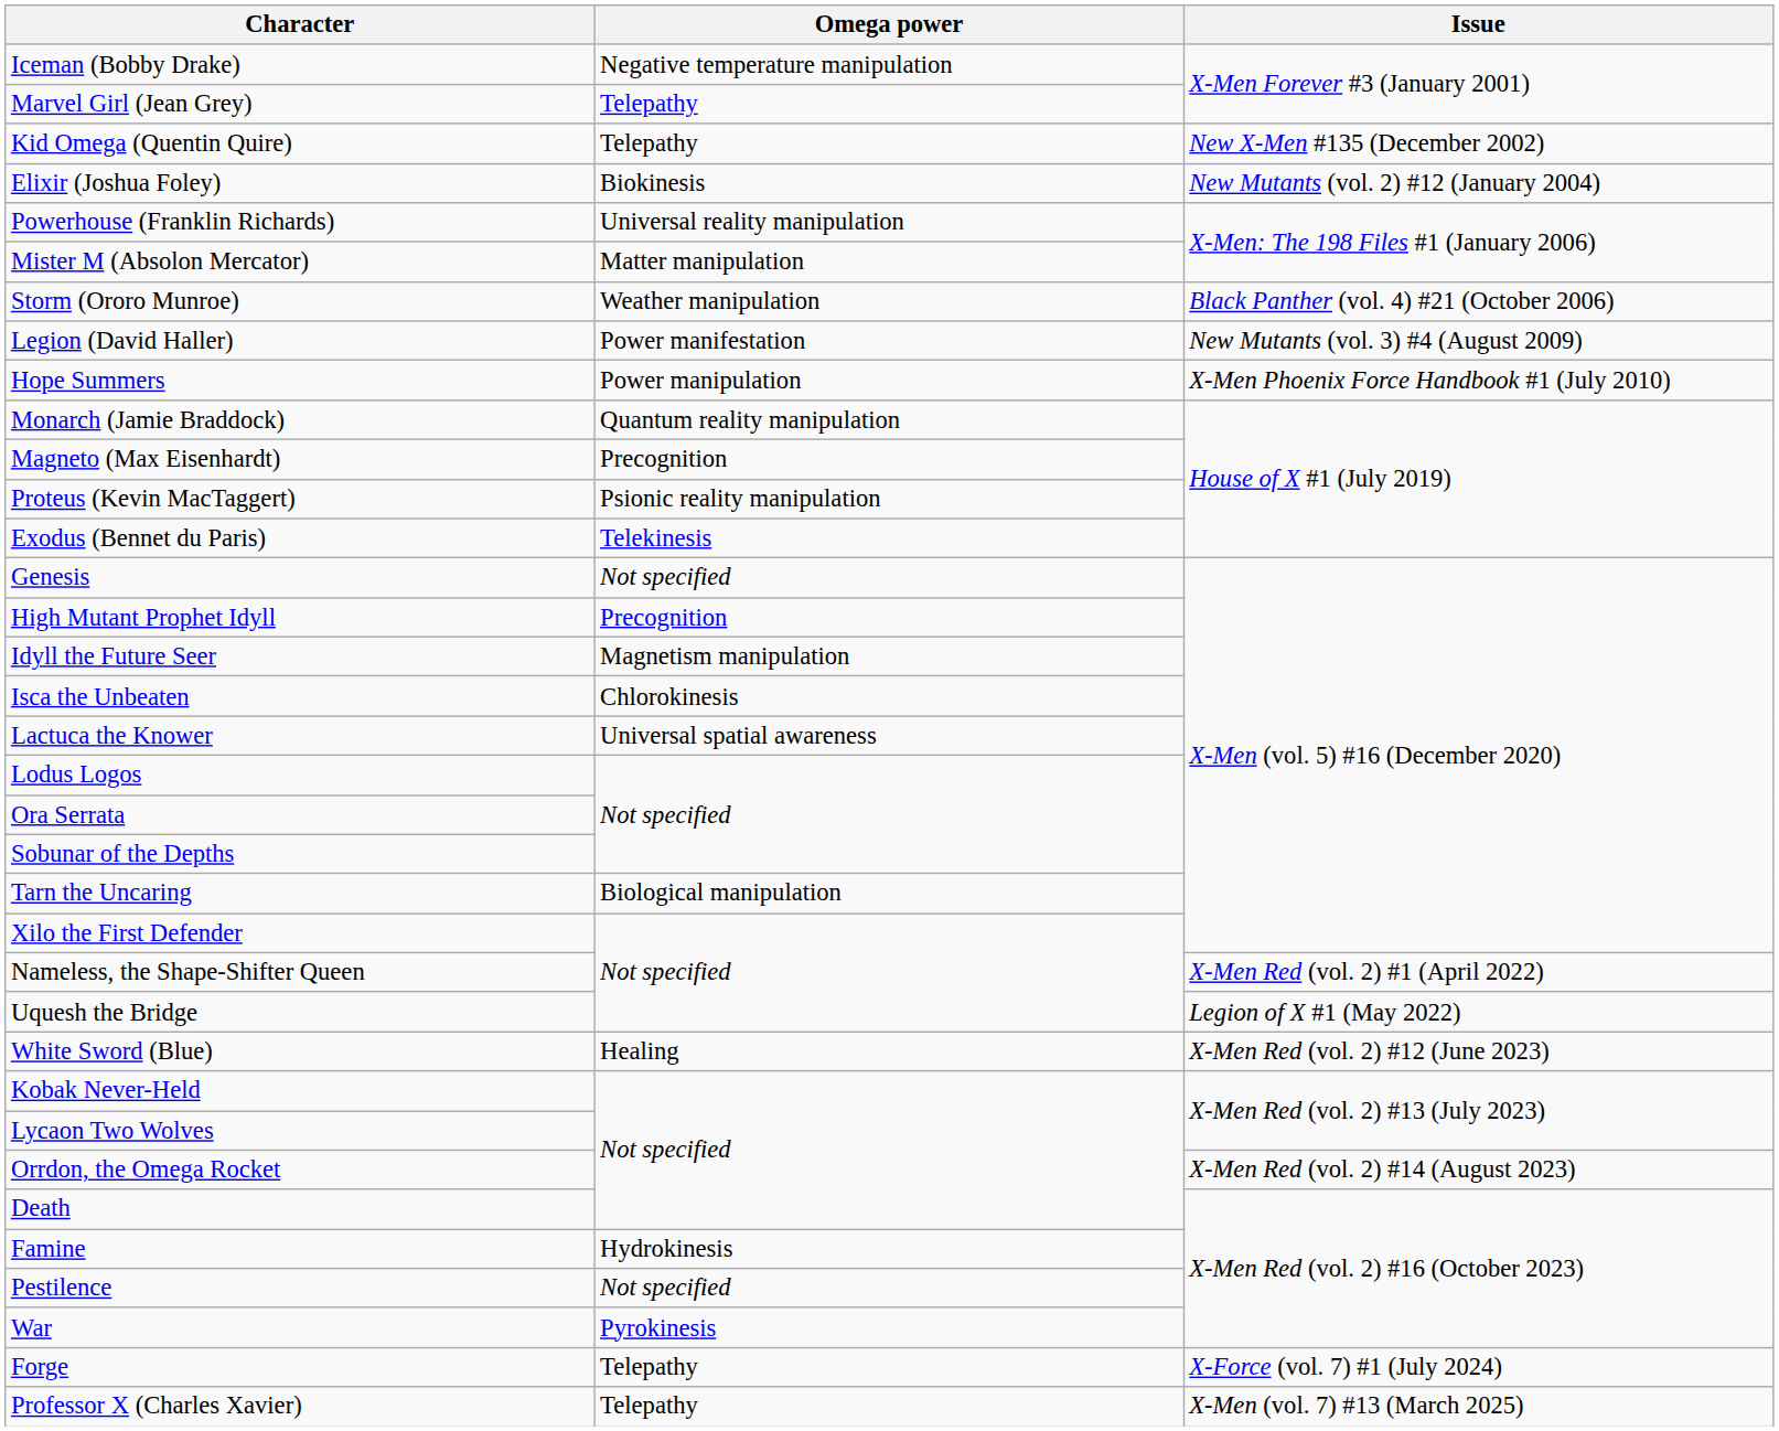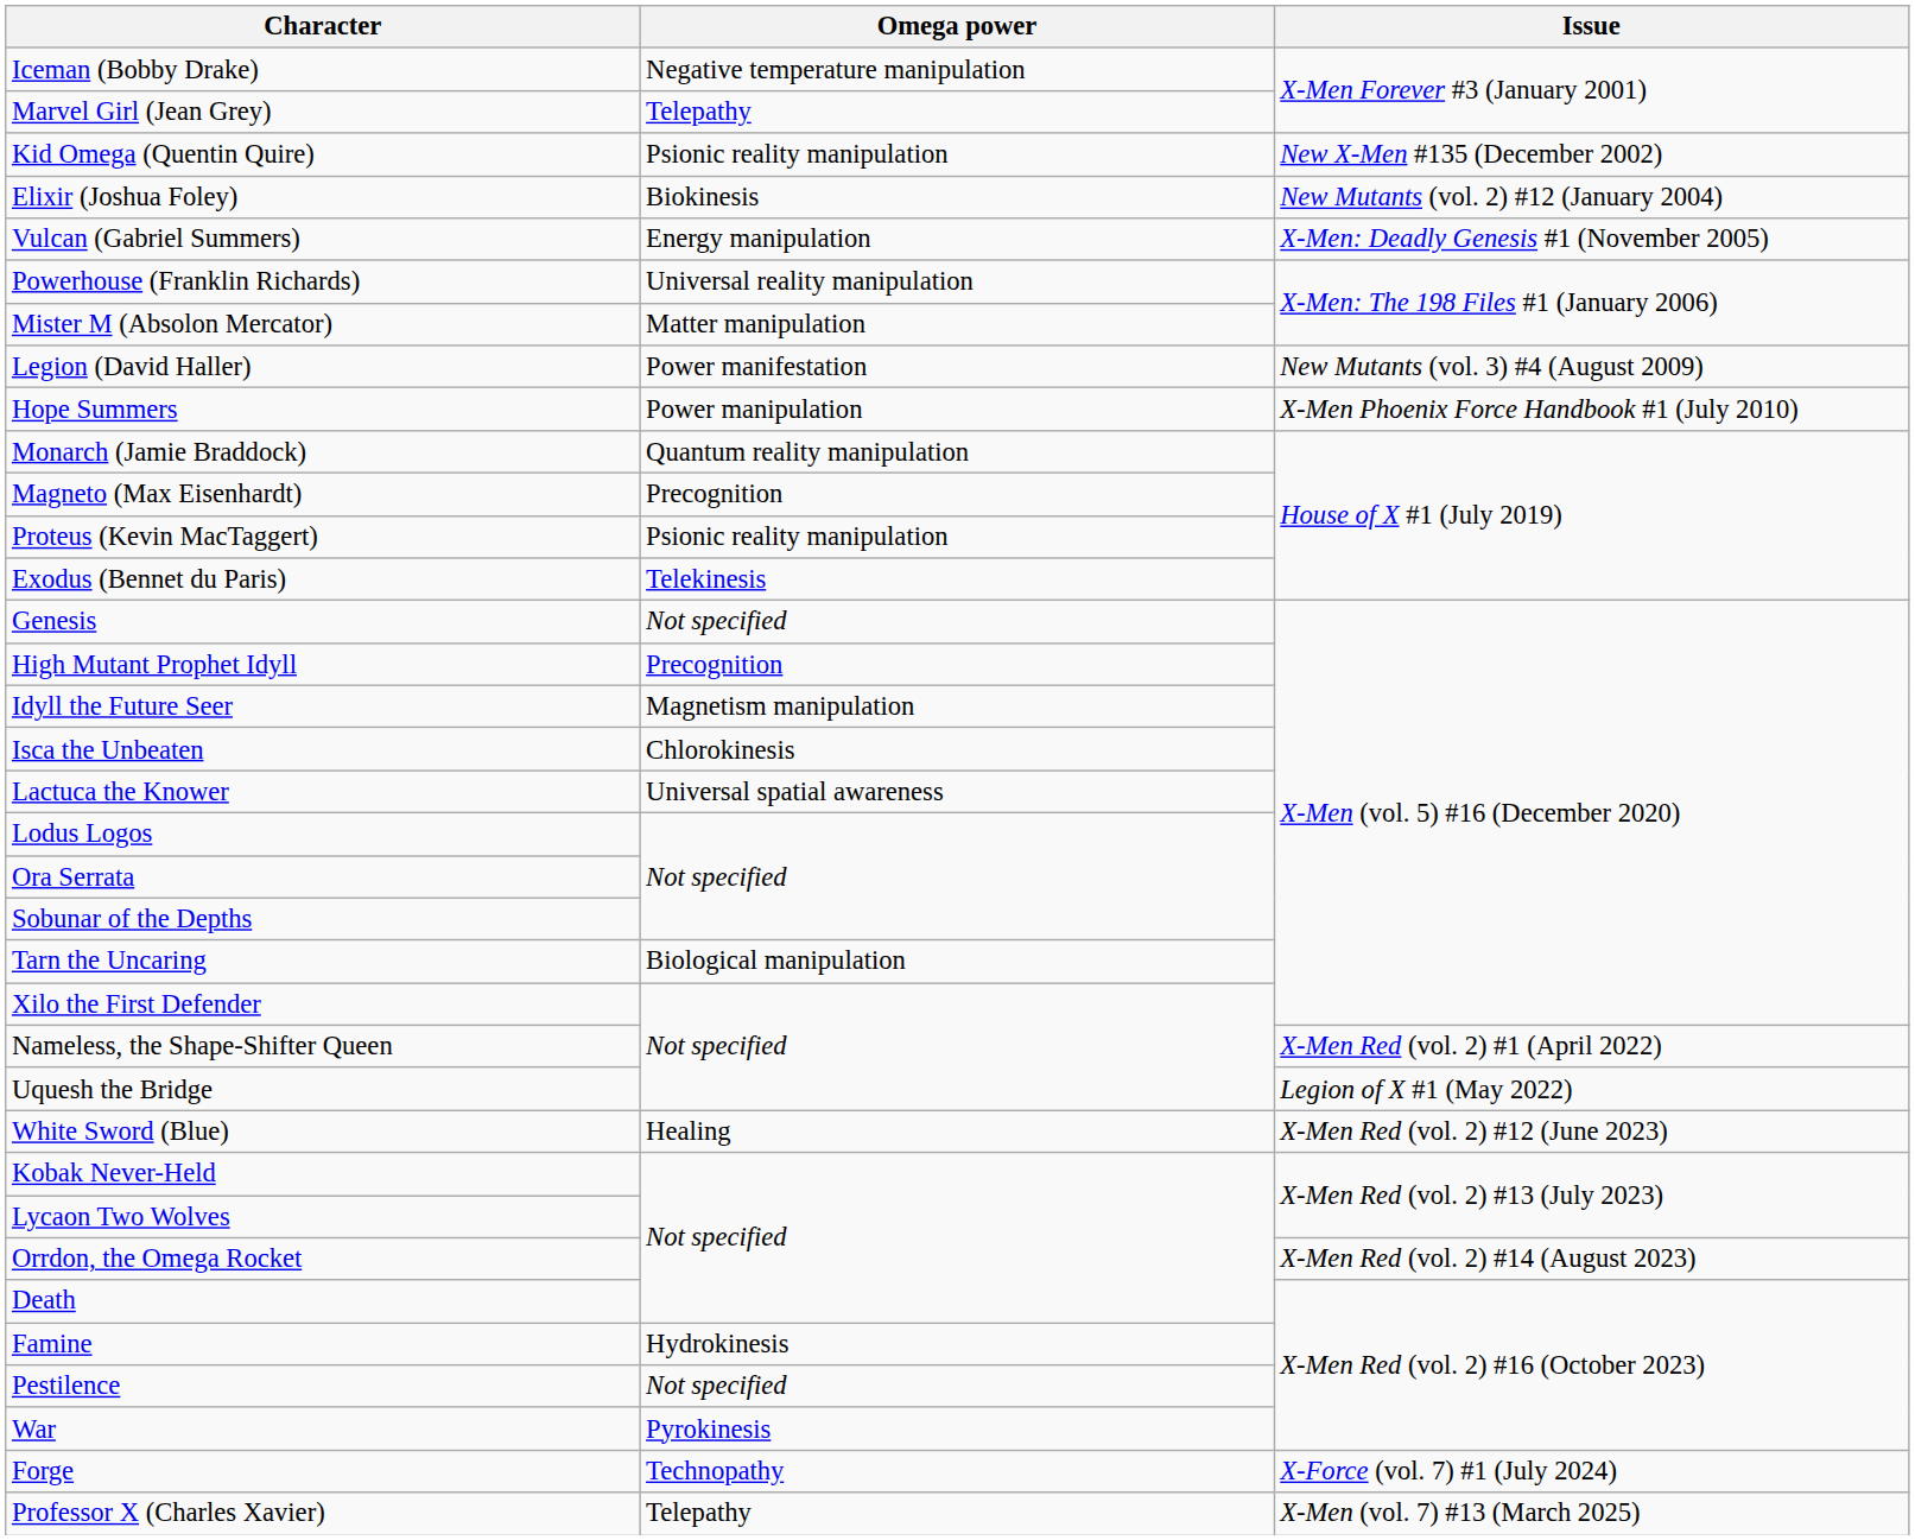Kid Omega (Quentin Quire) | Omega power: Telepathy -> Psionic reality manipulation
+ row: Vulcan (Gabriel Summers) | Energy manipulation | X-Men: Deadly Genesis #1 (November 2005)
- row: Storm (Ororo Munroe) | Weather manipulation | Black Panther (vol. 4) #21 (October 2006)
Forge | Omega power: Telepathy -> Technopathy
